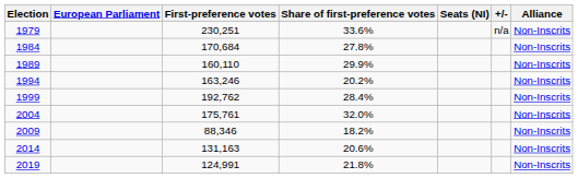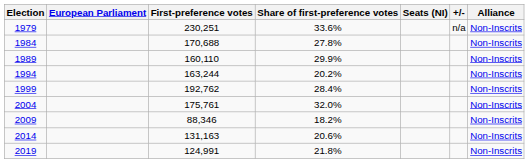1984 | First-preference votes: 170,684 -> 170,688
1994 | First-preference votes: 163,246 -> 163,244
